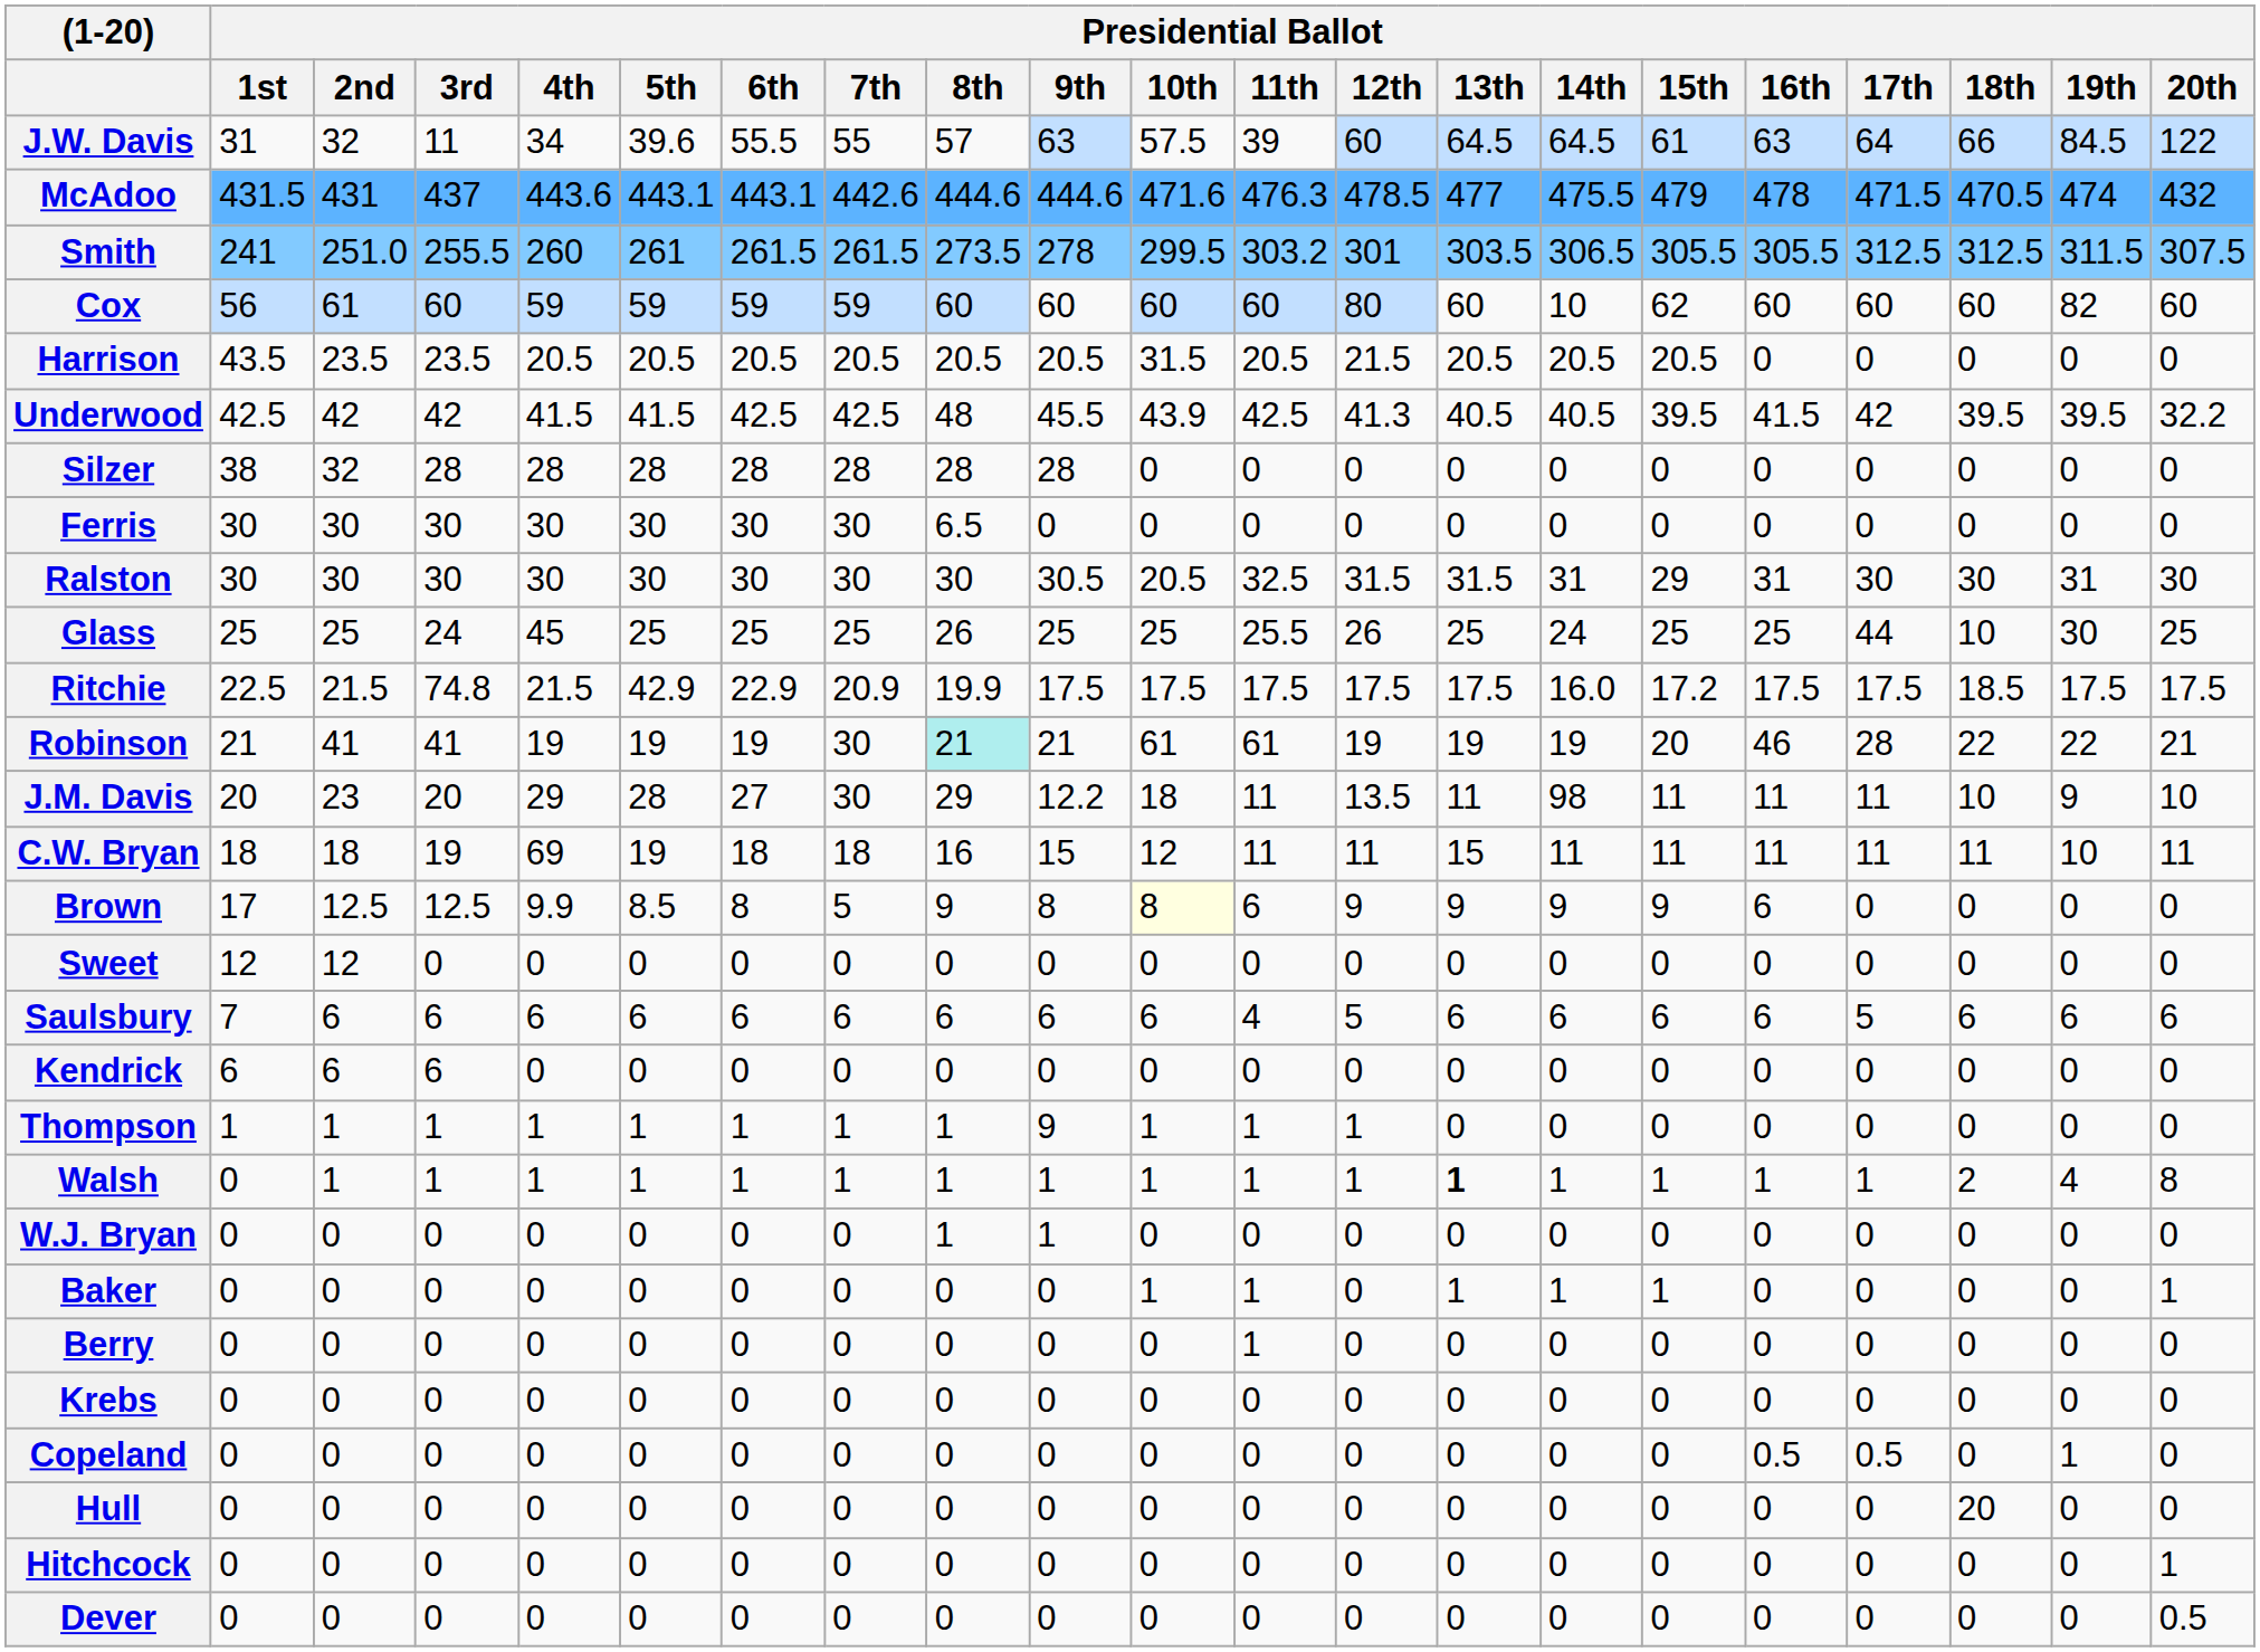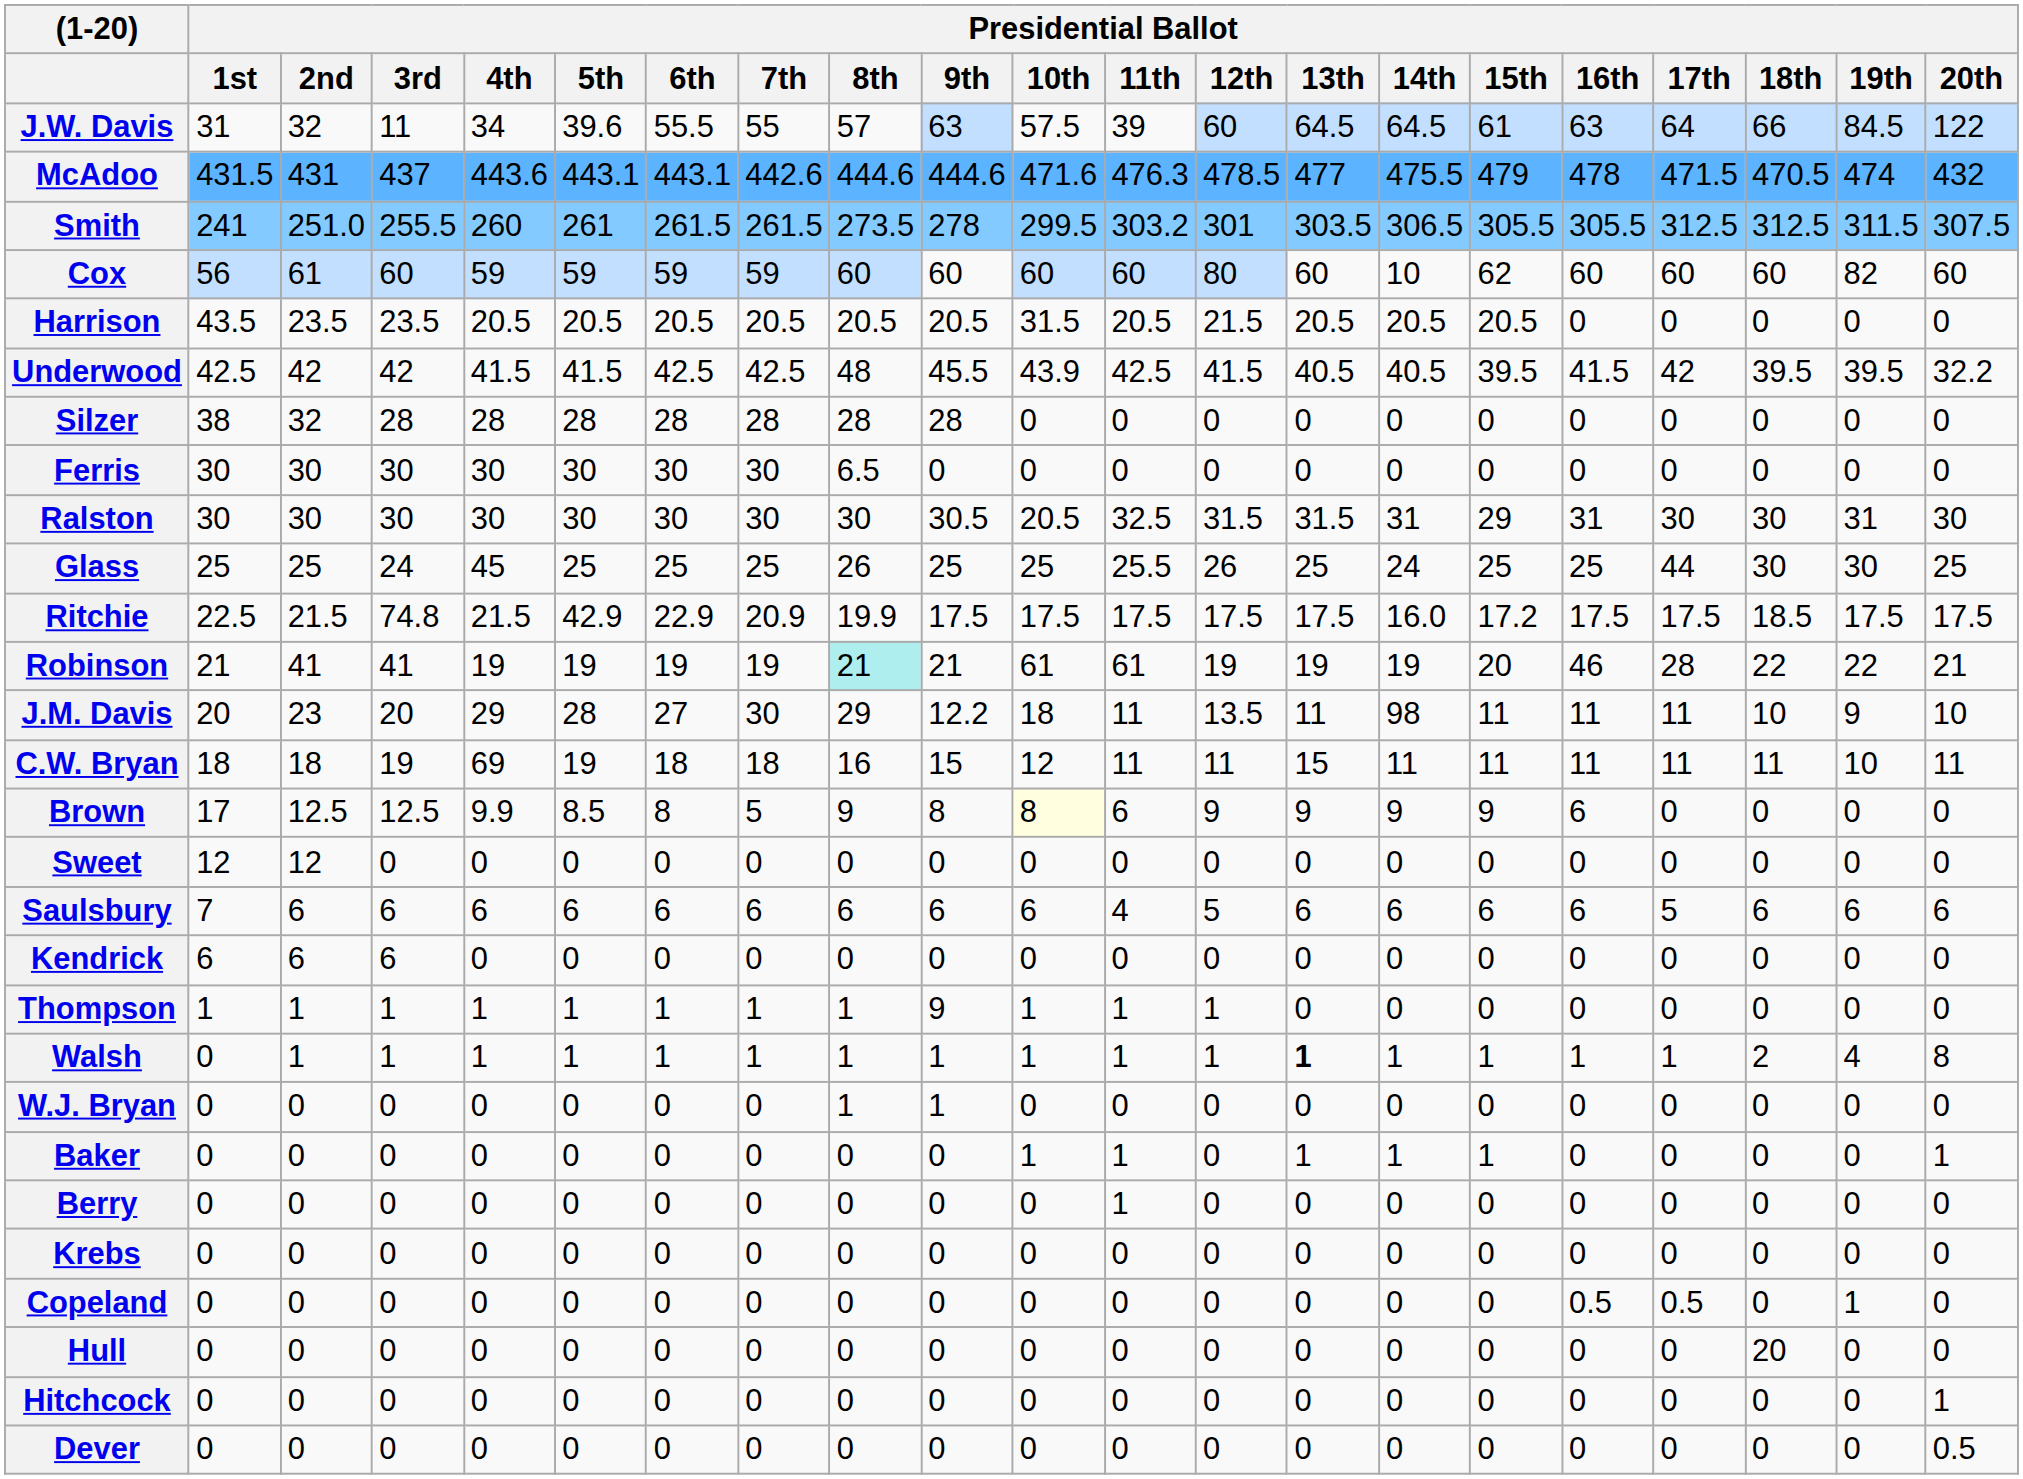Underwood | Presidential Ballot / 12th: 41.3 -> 41.5
Glass | Presidential Ballot / 18th: 10 -> 30
Robinson | Presidential Ballot / 7th: 30 -> 19
